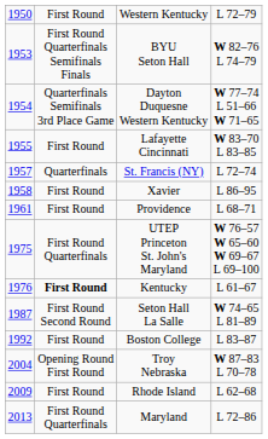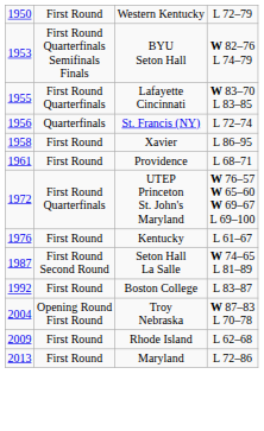- row: 1954 | Quarterfinals Semifinals 3rd Place Game | Dayton Duquesne Western Kentucky | W 77–74 L 51–66 W 71–65
Lafayette Cincinnati | column 2: First Round -> First Round Quarterfinals
St. Francis (NY) | column 1: 1957 -> 1956
UTEP Princeton St. John's Maryland | column 1: 1975 -> 1972
Kentucky | column 2: bold -> normal
Maryland | column 2: First Round Quarterfinals -> First Round
